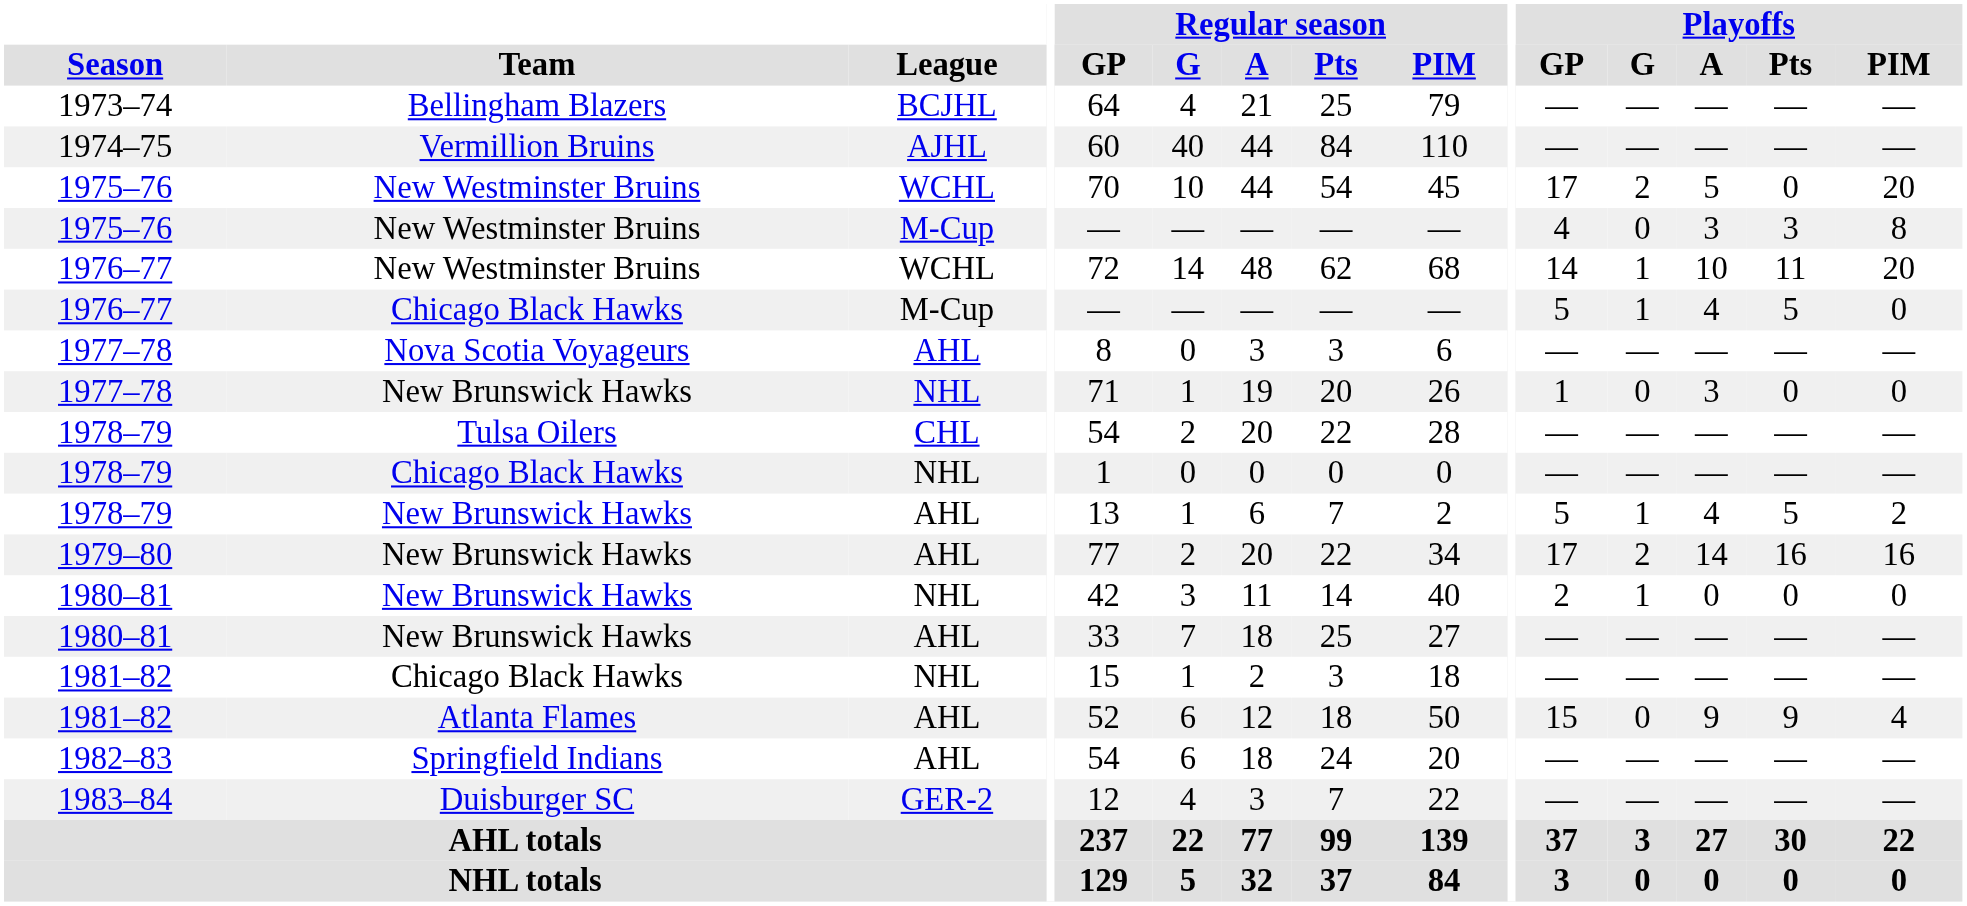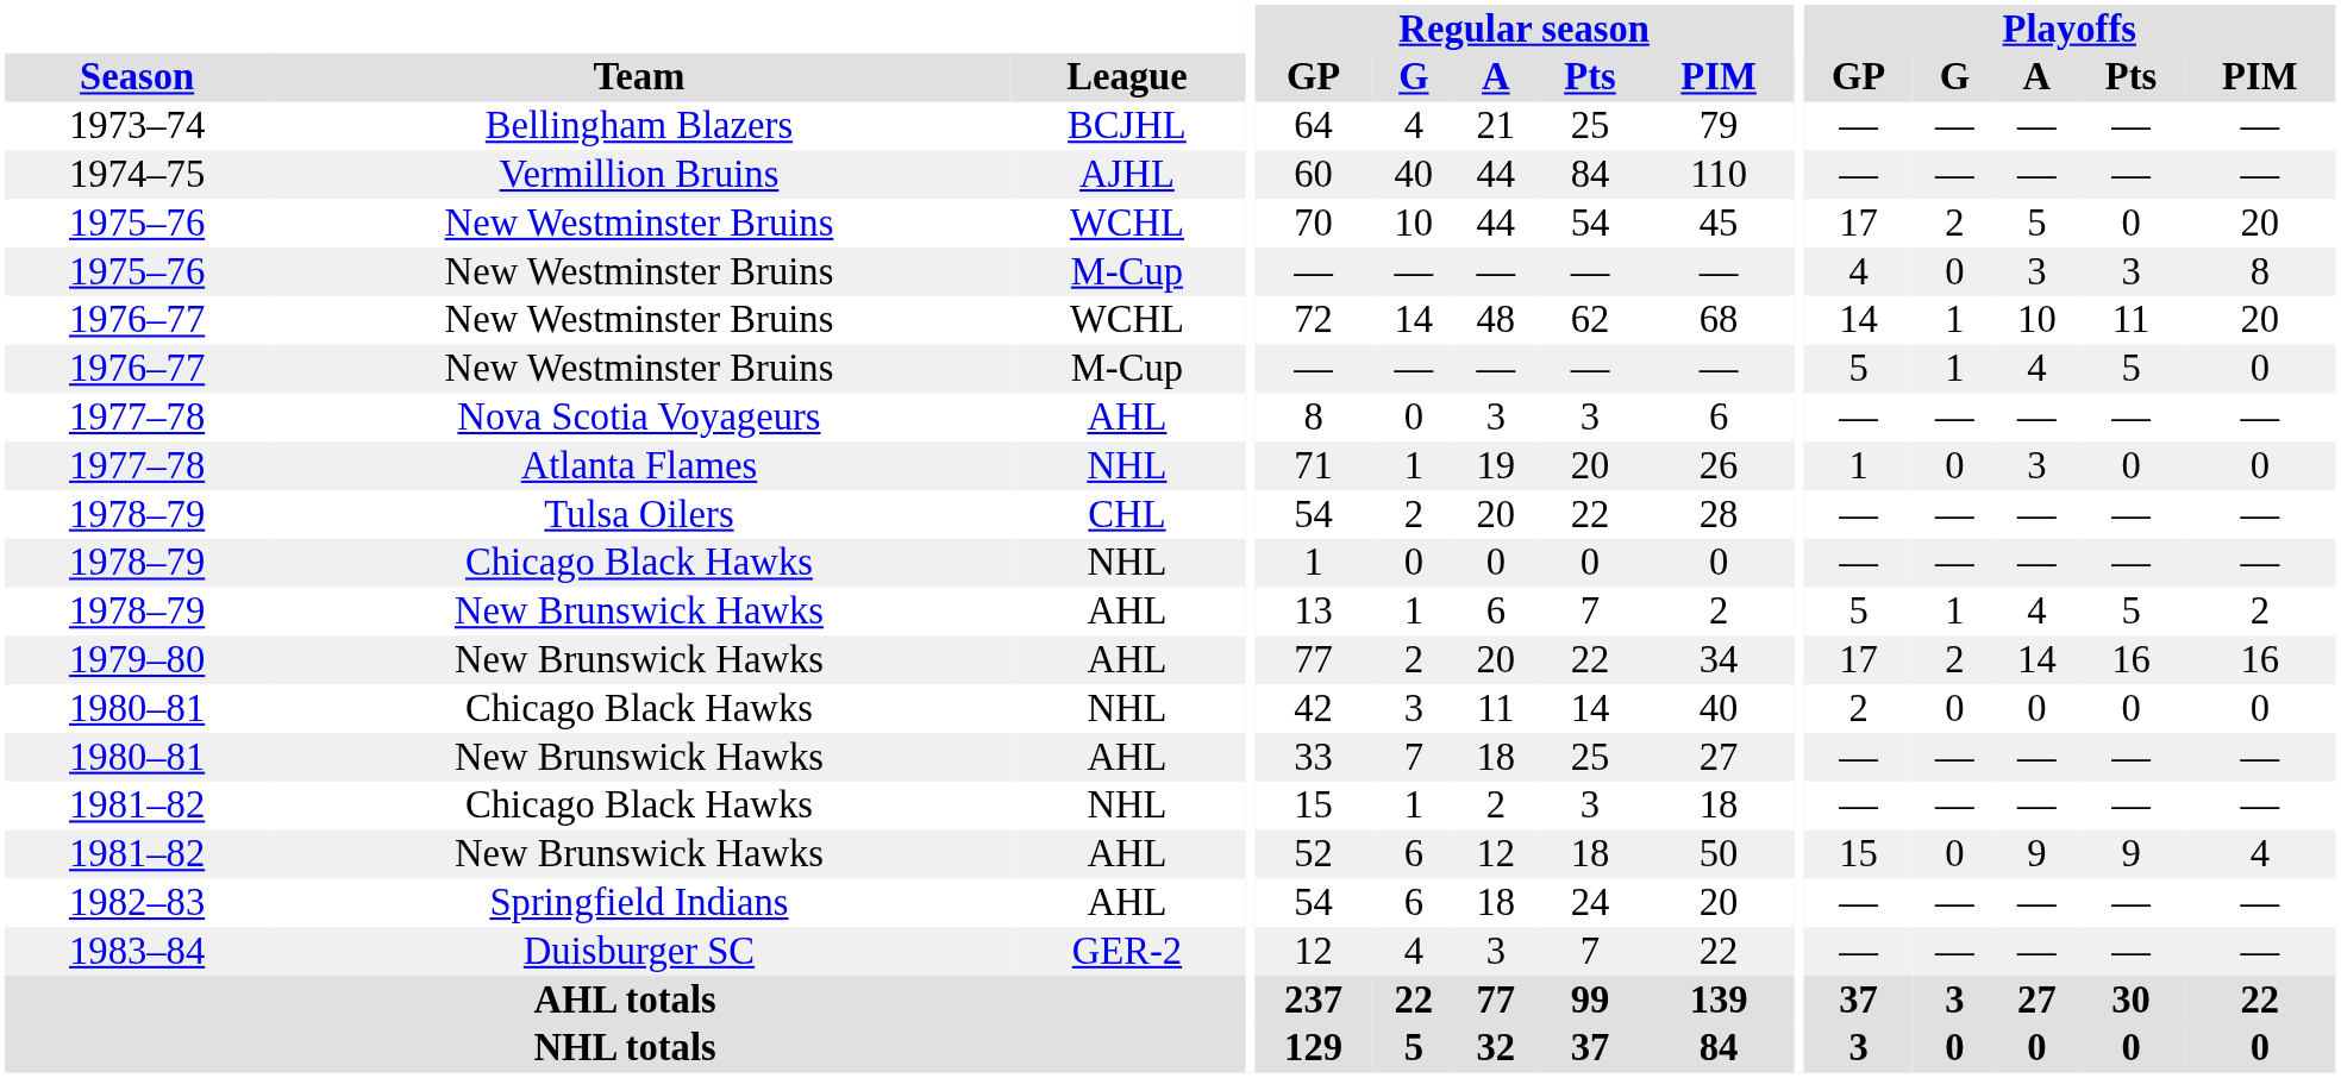1976–77 / M-Cup | Team: Chicago Black Hawks -> New Westminster Bruins
1977–78 / NHL | Team: New Brunswick Hawks -> Atlanta Flames
1980–81 / NHL | Team: New Brunswick Hawks -> Chicago Black Hawks
1980–81 / NHL | Playoffs / G: 1 -> 0
1981–82 / AHL | Team: Atlanta Flames -> New Brunswick Hawks
